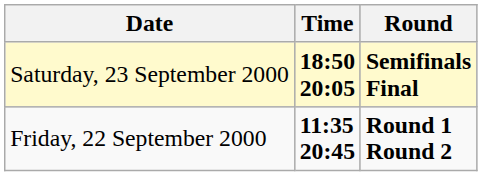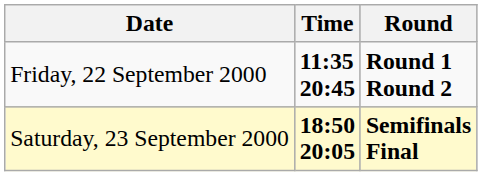rows swapped: Friday, 22 September 2000 <-> Saturday, 23 September 2000
